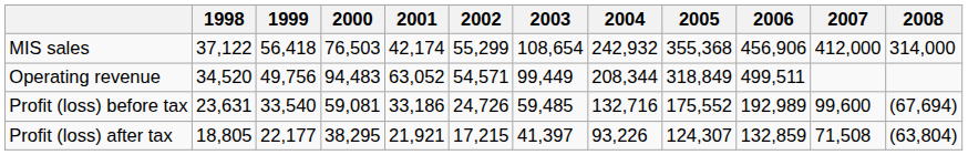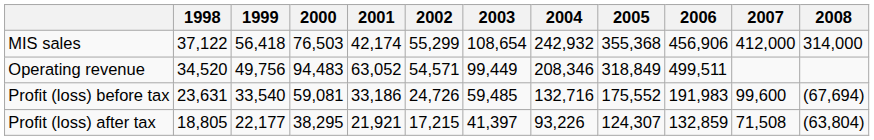Operating revenue | 2004: 208,344 -> 208,346
Profit (loss) before tax | 2006: 192,989 -> 191,983
